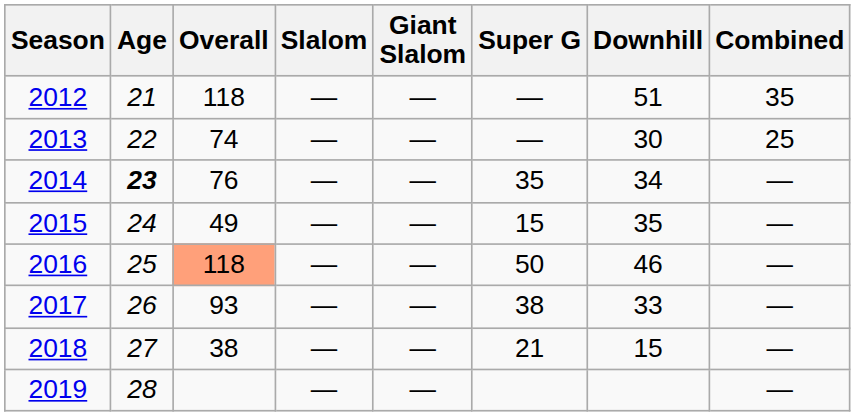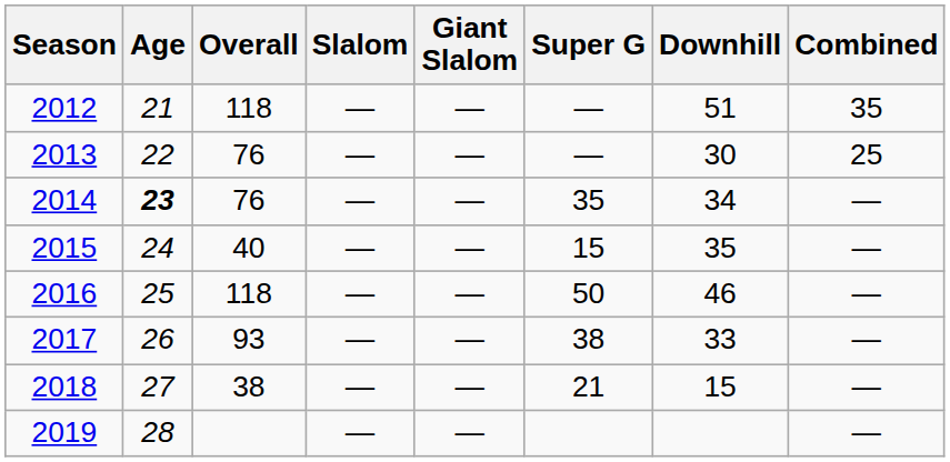2013 | Overall: 74 -> 76
2015 | Overall: 49 -> 40
2016 | Overall: lightsalmon background -> no background
